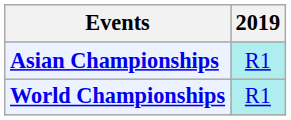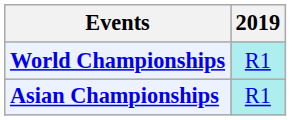rows swapped: Asian Championships <-> World Championships
